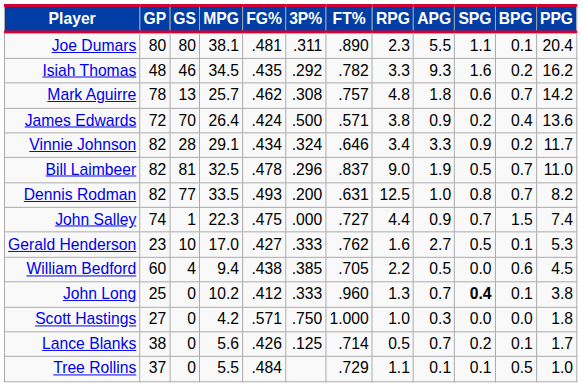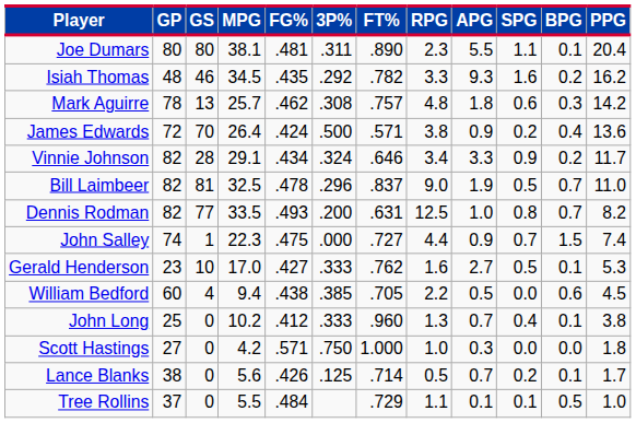Mark Aguirre | BPG: 0.7 -> 0.3
John Long | SPG: bold -> normal
